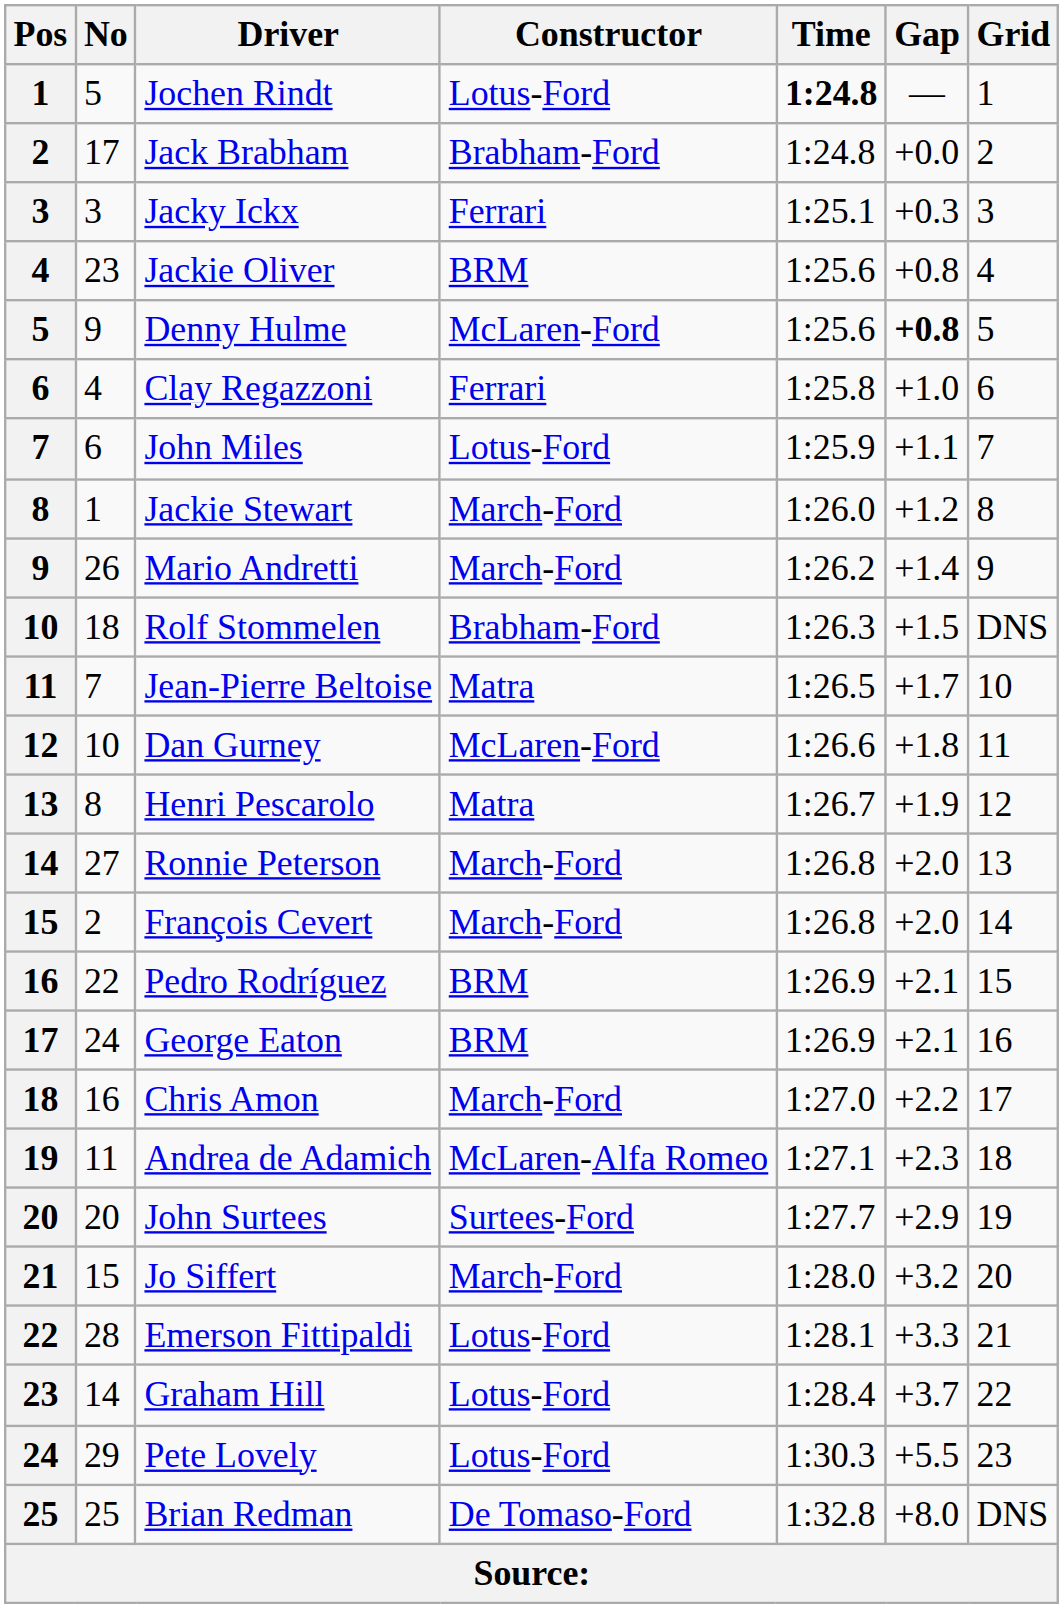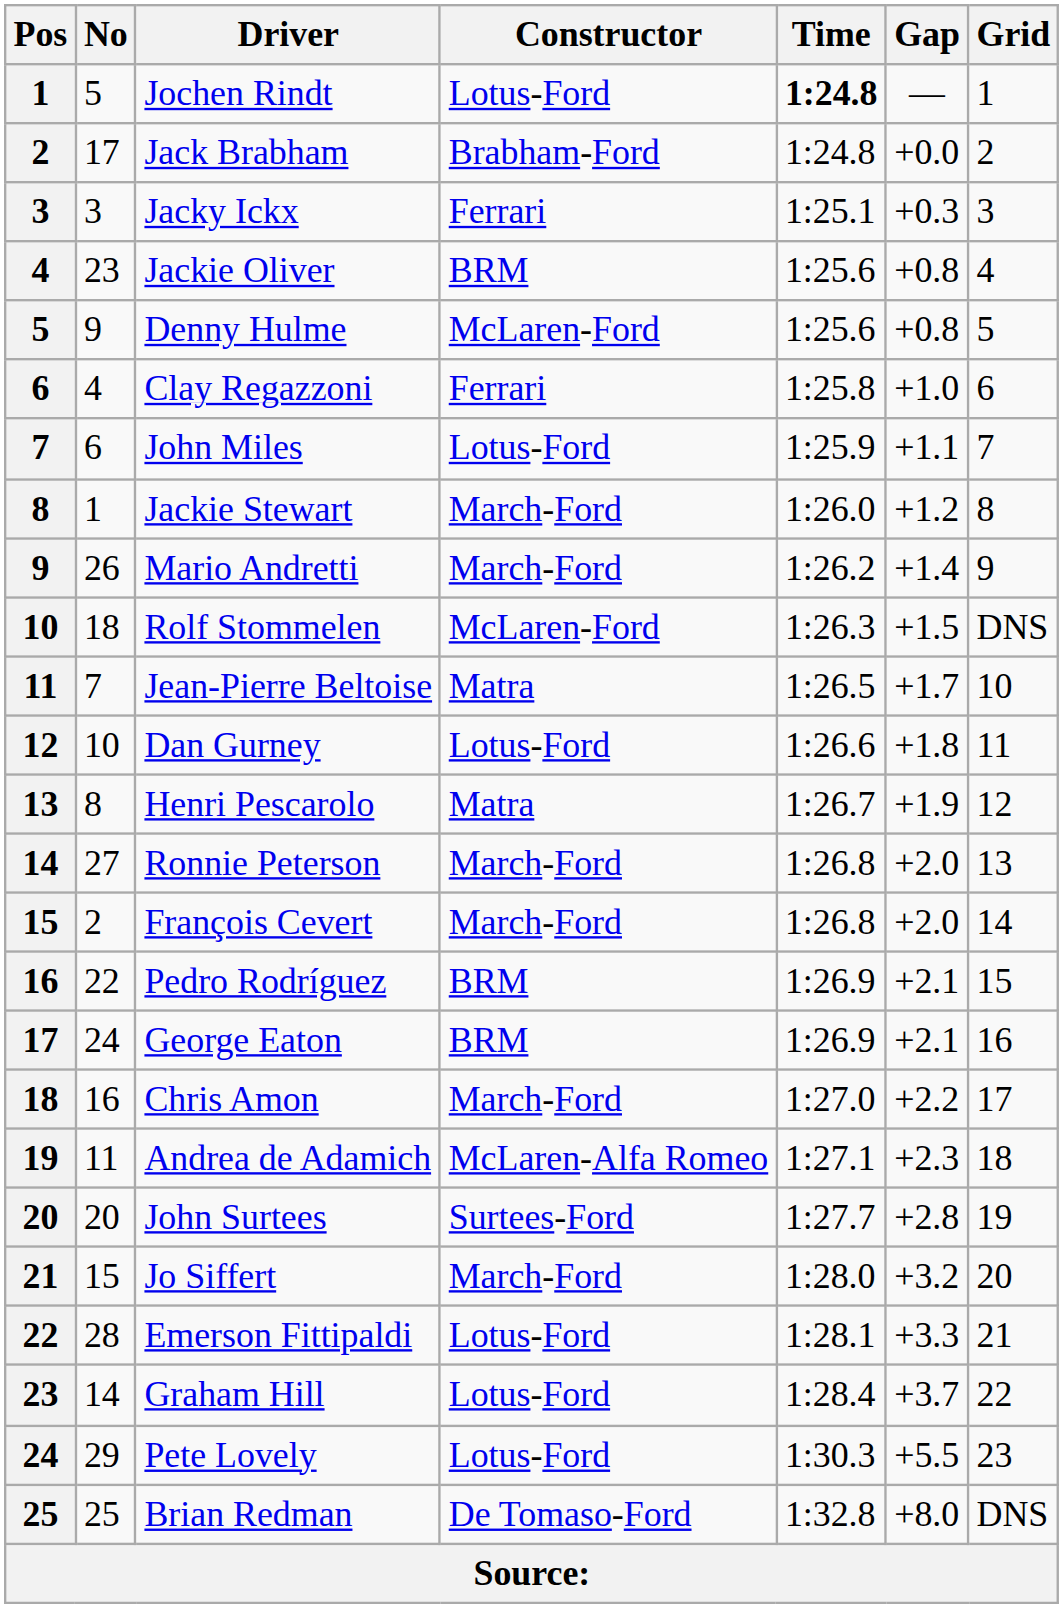Denny Hulme | Gap: bold -> normal
Rolf Stommelen | Constructor: Brabham-Ford -> McLaren-Ford
Dan Gurney | Constructor: McLaren-Ford -> Lotus-Ford
John Surtees | Gap: +2.9 -> +2.8
